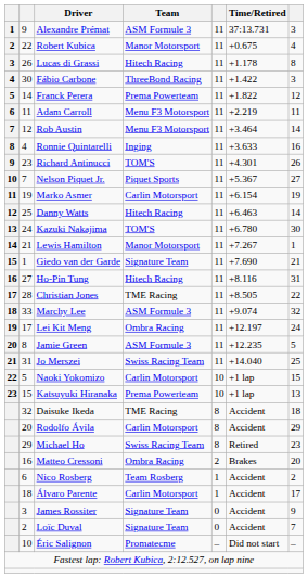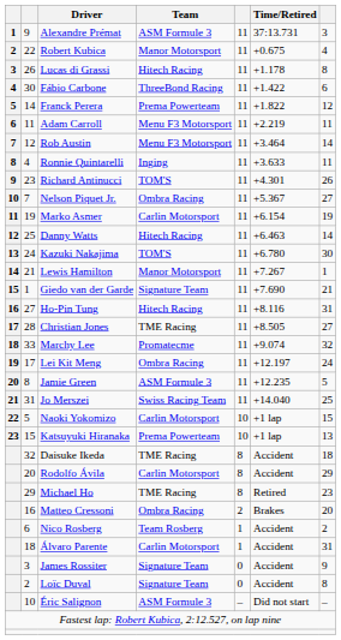Fábio Carbone | column 7: 3 -> 6
Ronnie Quintarelli | column 7: 16 -> 11
Nelson Piquet Jr. | Team: Piquet Sports -> Ombra Racing
Christian Jones | column 7: 22 -> 27
Marchy Lee | Team: ASM Formule 3 -> Promatecme
Michael Ho | Team: Swiss Racing Team -> TME Racing
Álvaro Parente | column 7: 17 -> 31
Loïc Duval | column 7: 7 -> 8
Éric Salignon | Team: Promatecme -> ASM Formule 3
